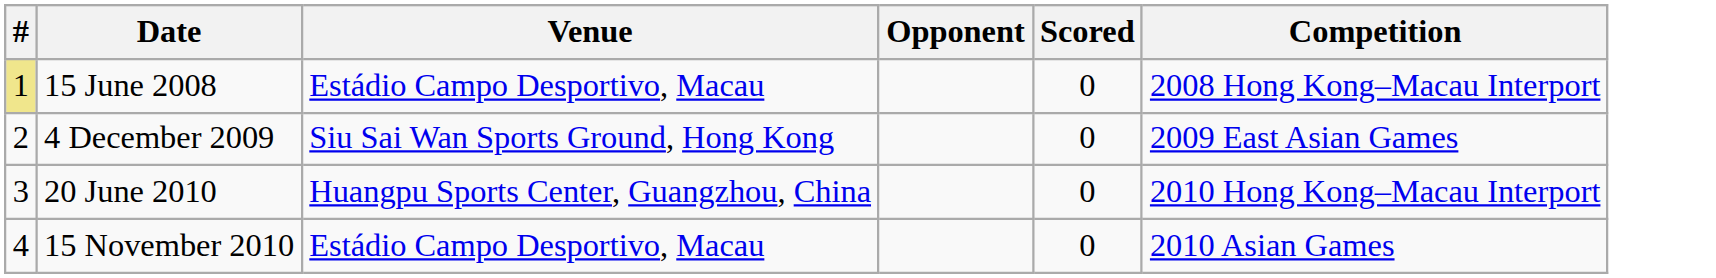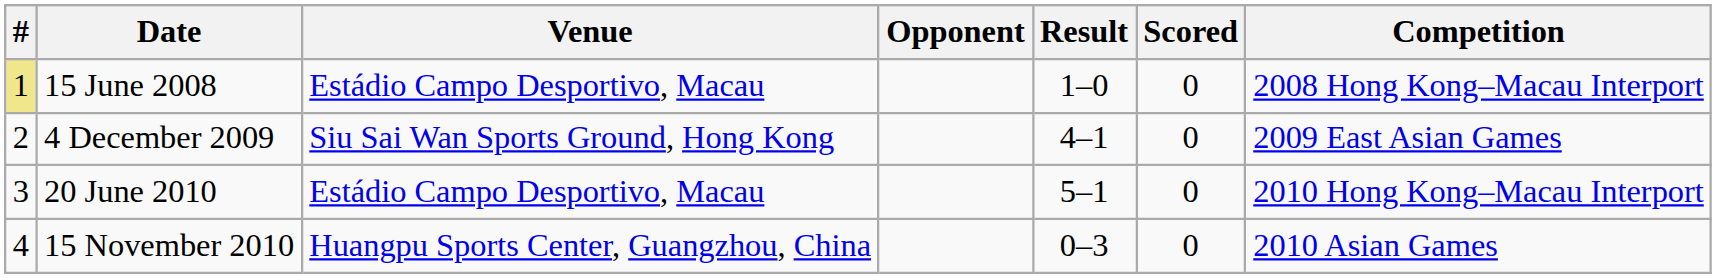+ column: Result | 1–0 | 4–1 | 5–1 | 0–3
20 June 2010 | Venue: Huangpu Sports Center, Guangzhou, China -> Estádio Campo Desportivo, Macau
15 November 2010 | Venue: Estádio Campo Desportivo, Macau -> Huangpu Sports Center, Guangzhou, China
